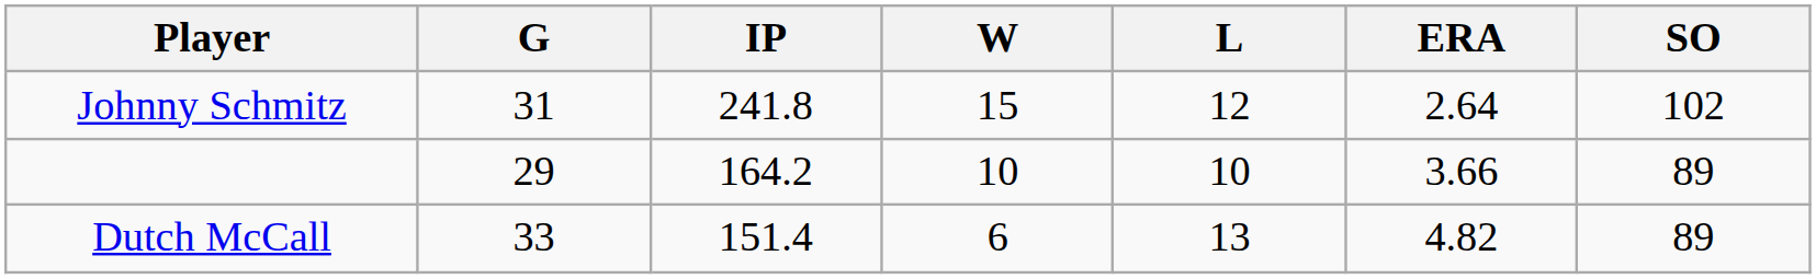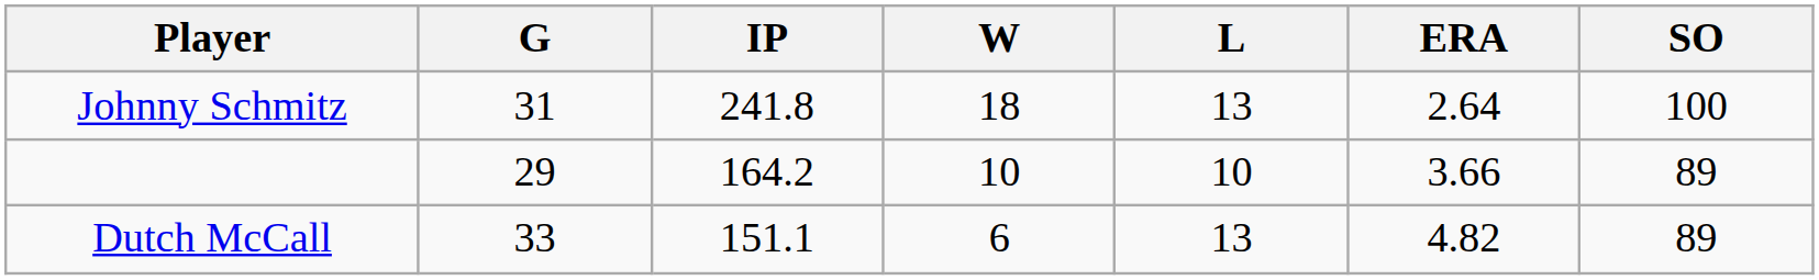Johnny Schmitz | W: 15 -> 18
Johnny Schmitz | L: 12 -> 13
Johnny Schmitz | SO: 102 -> 100
Dutch McCall | IP: 151.4 -> 151.1
